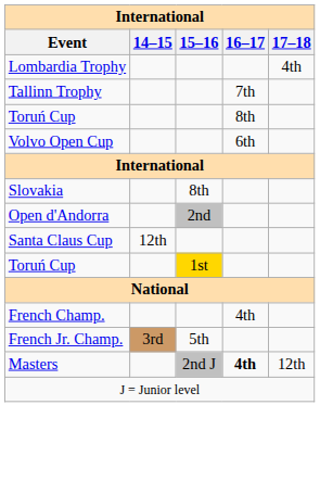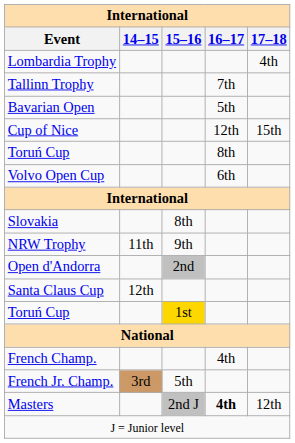+ row: Bavarian Open | 5th
+ row: Cup of Nice | 12th | 15th
+ row: NRW Trophy | 11th | 9th
